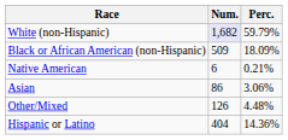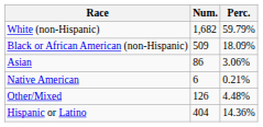White (non-Hispanic) | Num.: lavender background -> no background
rows swapped: Native American <-> Asian
